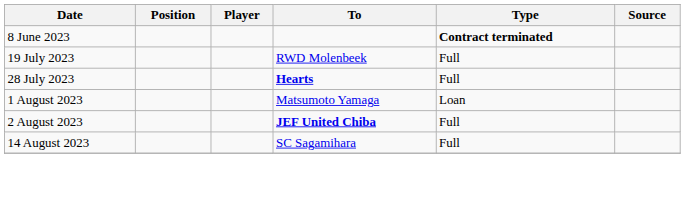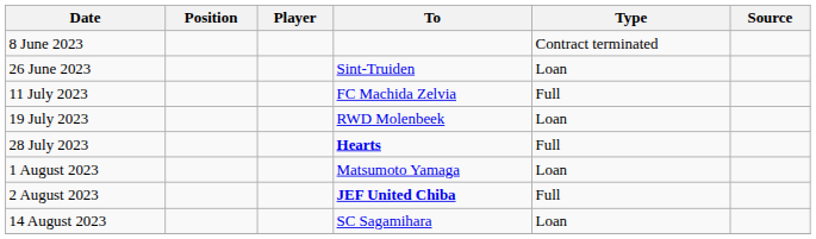8 June 2023 | Type: bold -> normal
+ row: 26 June 2023 | Sint-Truiden | Loan
+ row: 11 July 2023 | FC Machida Zelvia | Full
19 July 2023 | Type: Full -> Loan
14 August 2023 | Type: Full -> Loan
